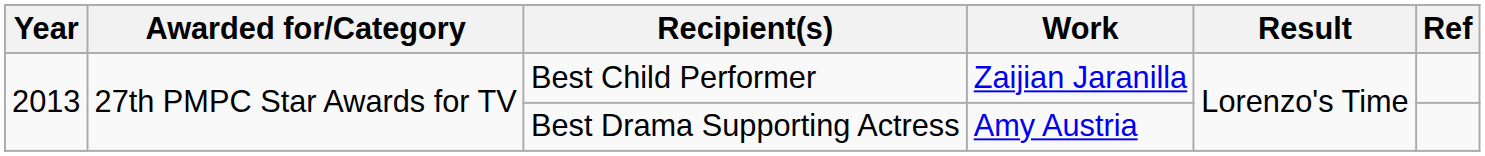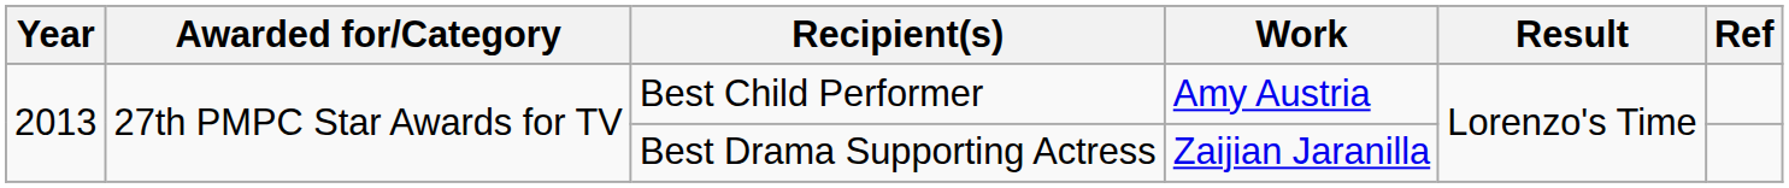Best Child Performer | Work: Zaijian Jaranilla -> Amy Austria
Best Drama Supporting Actress | Work: Amy Austria -> Zaijian Jaranilla
